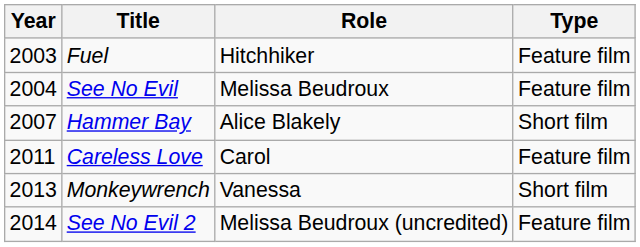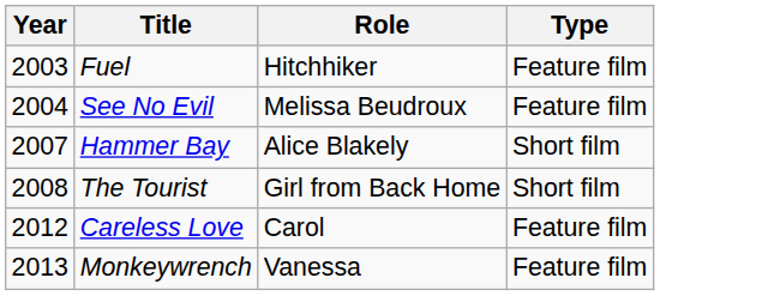+ row: 2008 | The Tourist | Girl from Back Home | Short film
Careless Love | Year: 2011 -> 2012
Monkeywrench | Type: Short film -> Feature film
- row: 2014 | See No Evil 2 | Melissa Beudroux (uncredited) | Feature film
